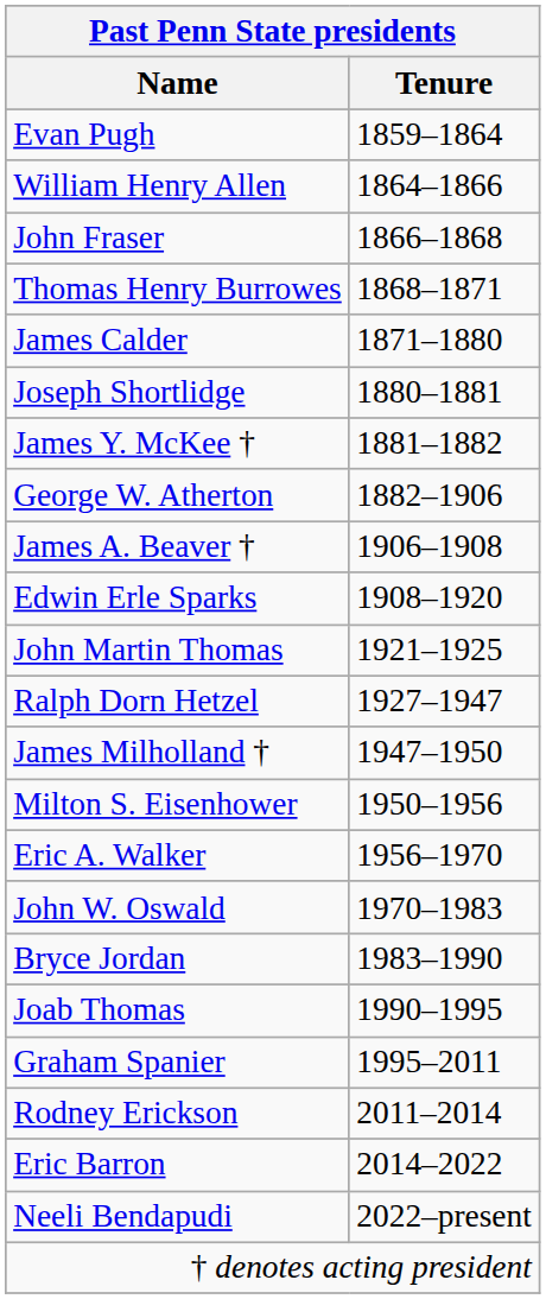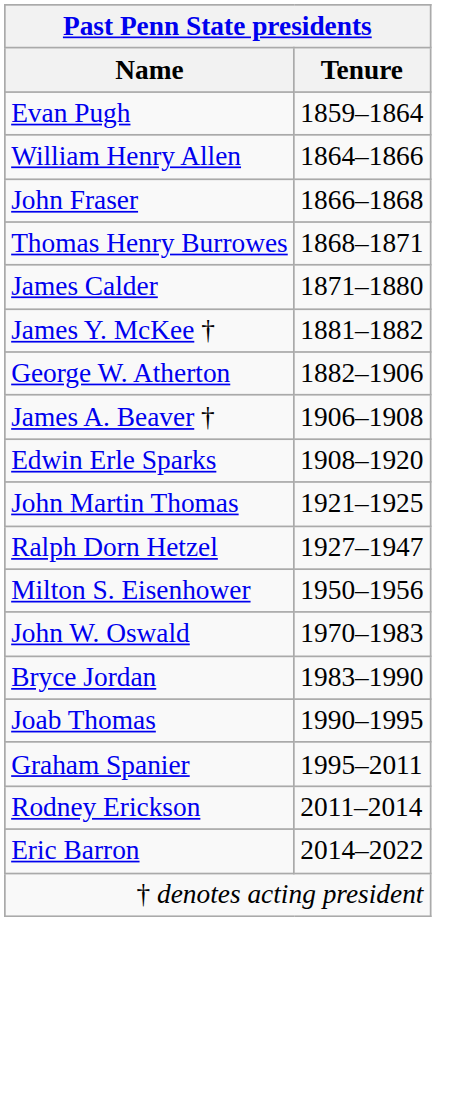- row: Joseph Shortlidge | 1880–1881
- row: James Milholland † | 1947–1950
- row: Eric A. Walker | 1956–1970
- row: Neeli Bendapudi | 2022–present
